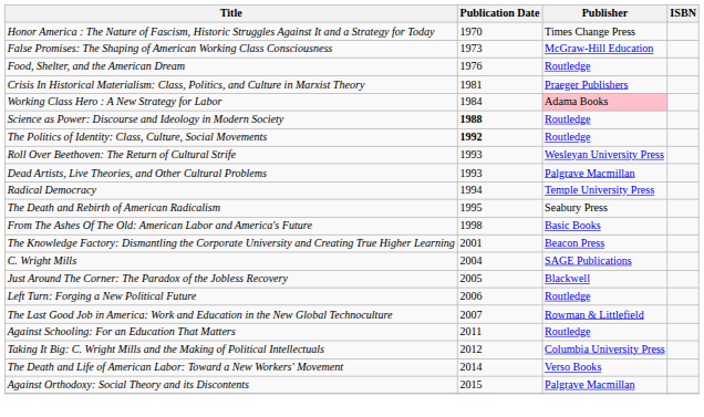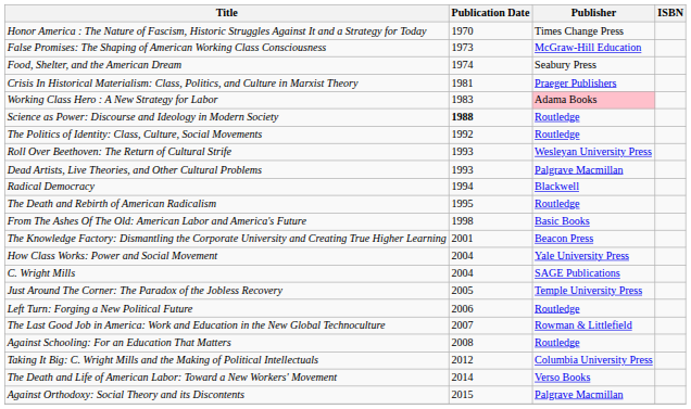Food, Shelter, and the American Dream | Publication Date: 1976 -> 1974
Food, Shelter, and the American Dream | Publisher: Routledge -> Seabury Press
Working Class Hero : A New Strategy for Labor | Publication Date: 1984 -> 1983
The Politics of Identity: Class, Culture, Social Movements | Publication Date: bold -> normal
Radical Democracy | Publisher: Temple University Press -> Blackwell
The Death and Rebirth of American Radicalism | Publisher: Seabury Press -> Routledge
+ row: How Class Works: Power and Social Movement | 2004 | Yale University Press
Just Around The Corner: The Paradox of the Jobless Recovery | Publisher: Blackwell -> Temple University Press
Against Schooling: For an Education That Matters | Publication Date: 2011 -> 2008
